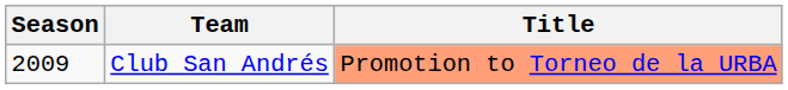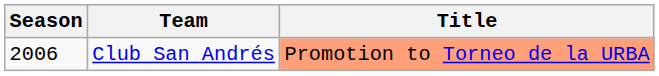Club San Andrés | Season: 2009 -> 2006
